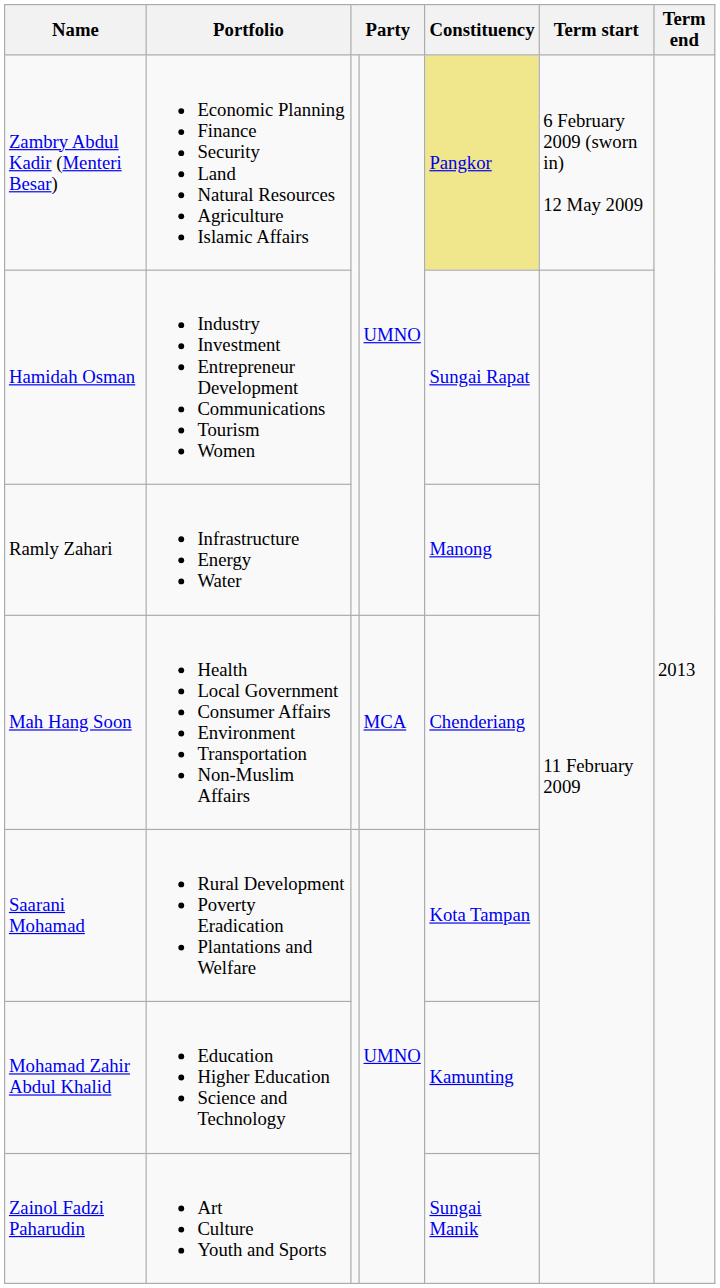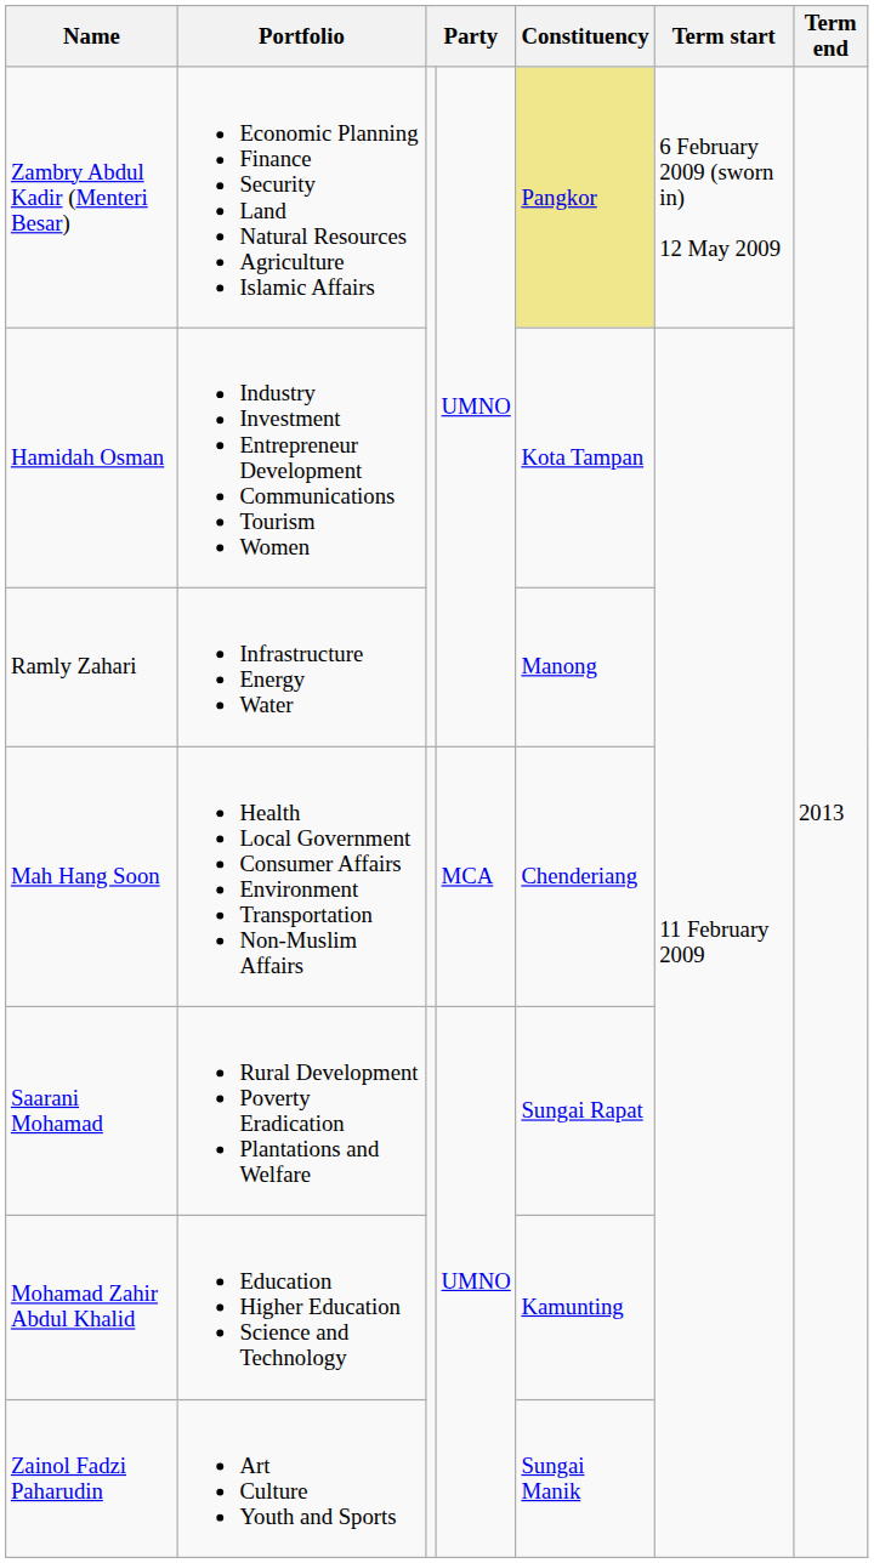Hamidah Osman | Constituency: Sungai Rapat -> Kota Tampan
Saarani Mohamad | Constituency: Kota Tampan -> Sungai Rapat
